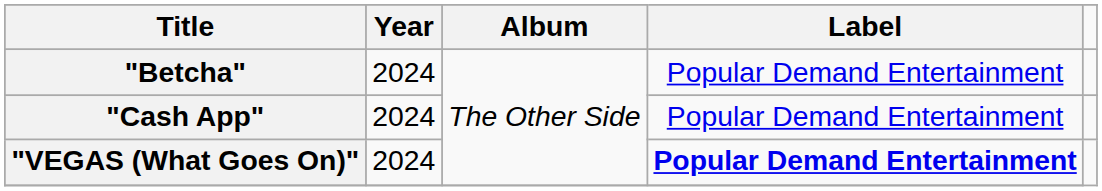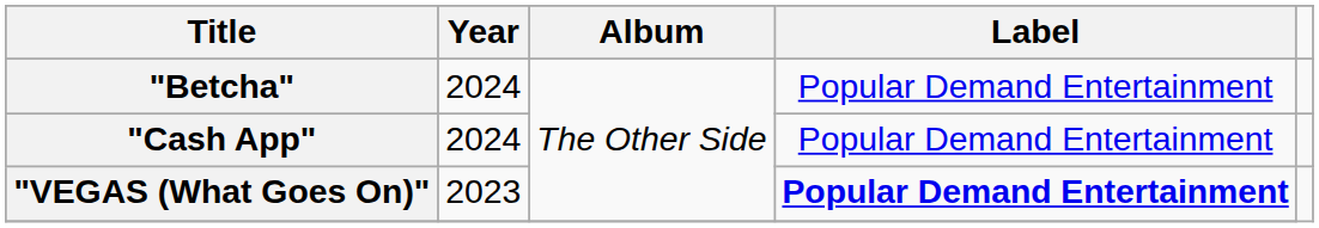"VEGAS (What Goes On)" | Year: 2024 -> 2023
